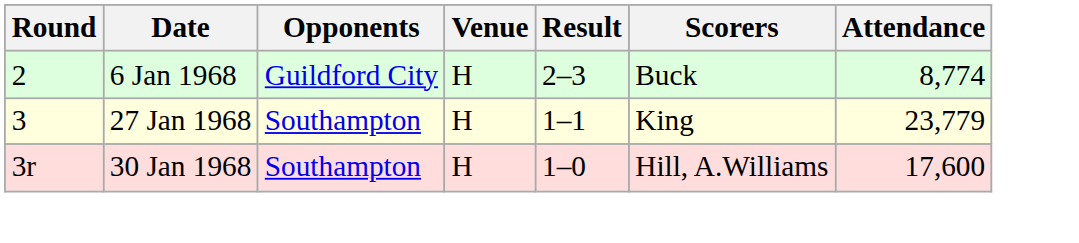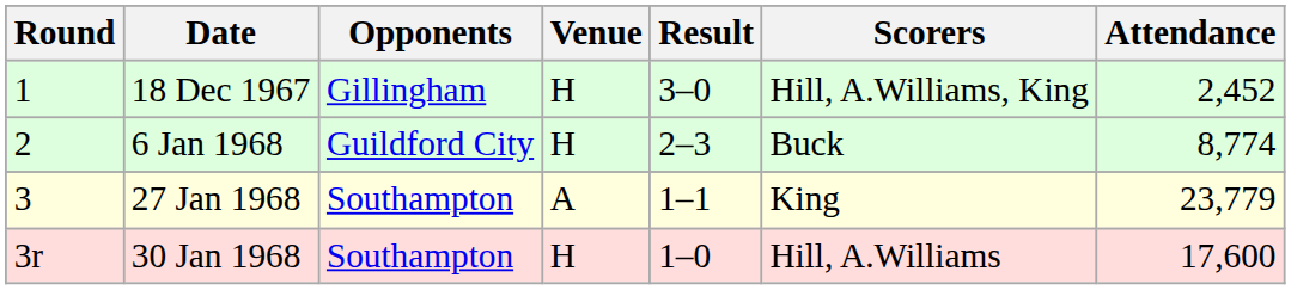+ row: 1 | 18 Dec 1967 | Gillingham | H | 3–0 | Hill, A.Williams, King | 2,452
27 Jan 1968 | Venue: H -> A
